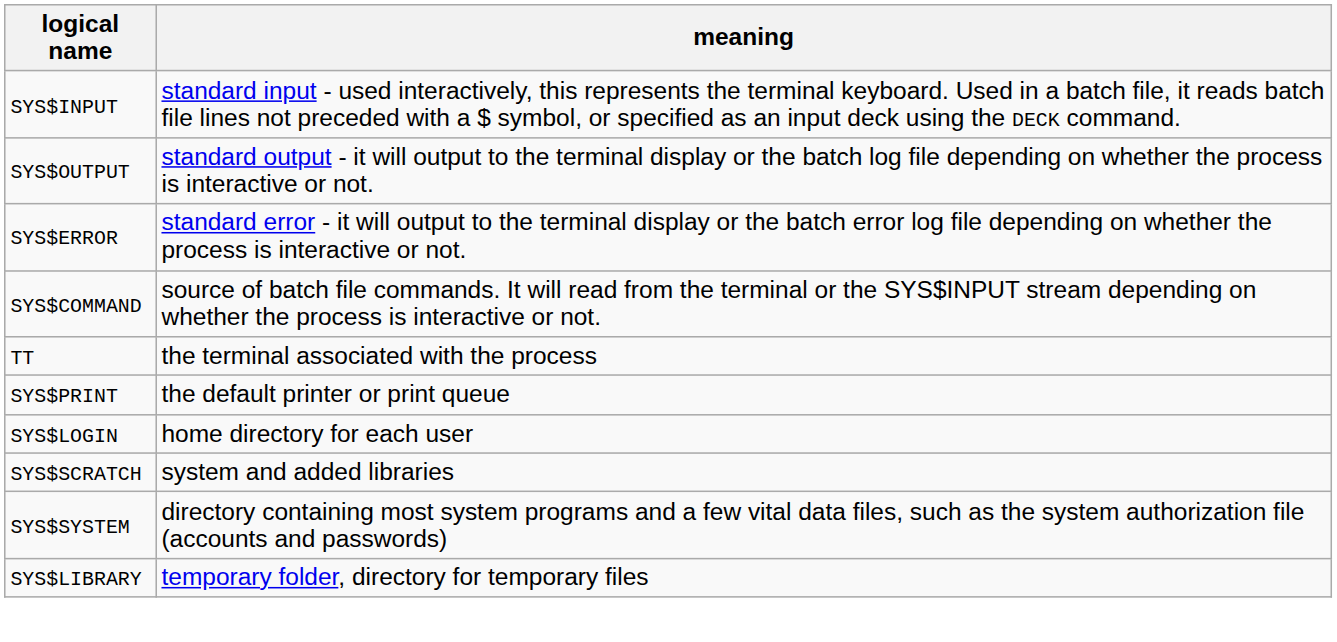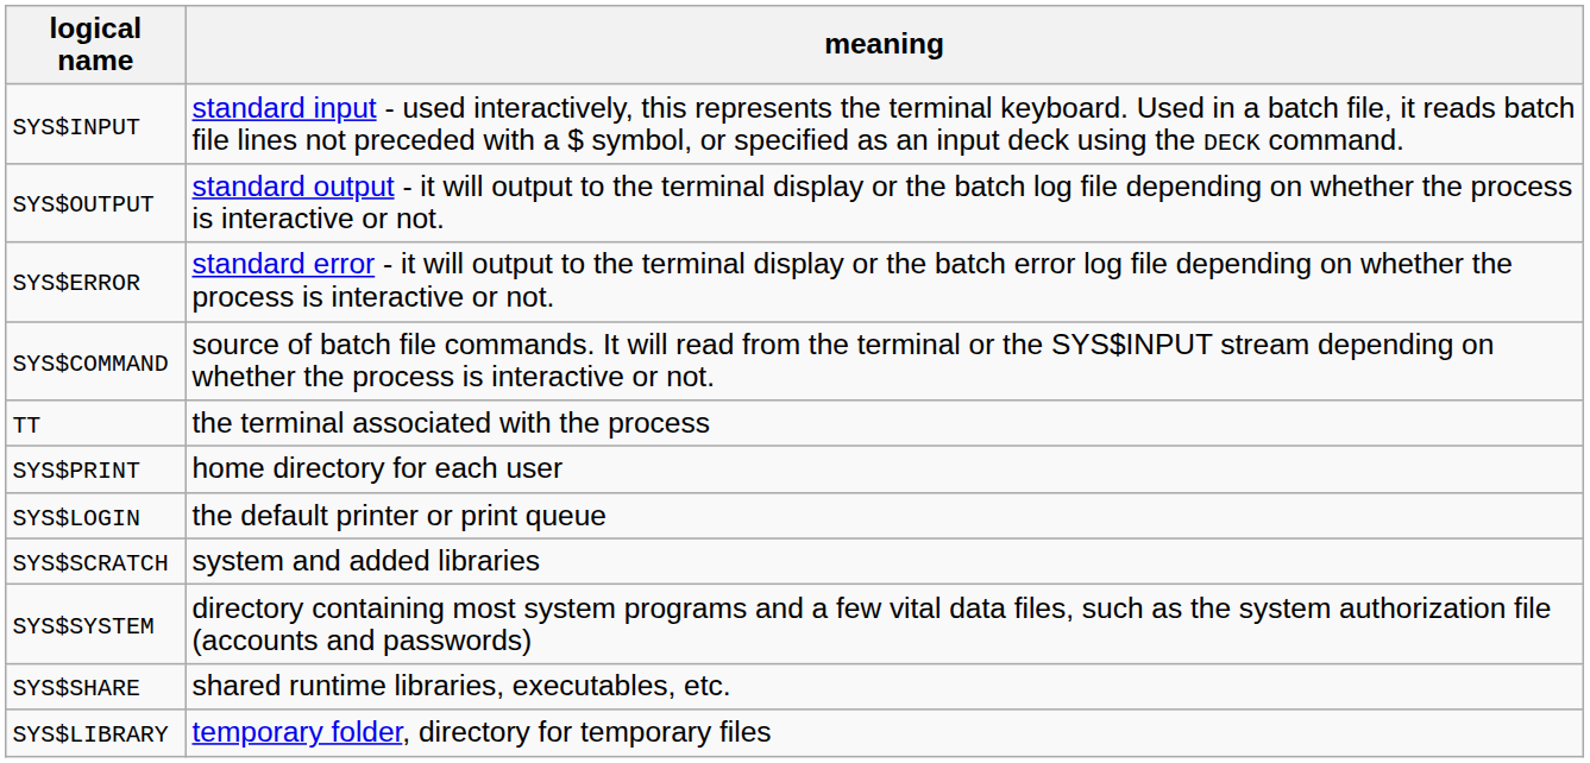SYS$PRINT | meaning: the default printer or print queue -> home directory for each user
SYS$LOGIN | meaning: home directory for each user -> the default printer or print queue
+ row: SYS$SHARE | shared runtime libraries, executables, etc.
